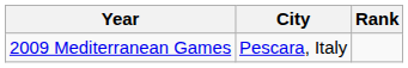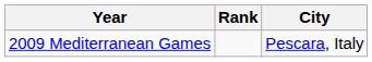columns swapped: City <-> Rank
